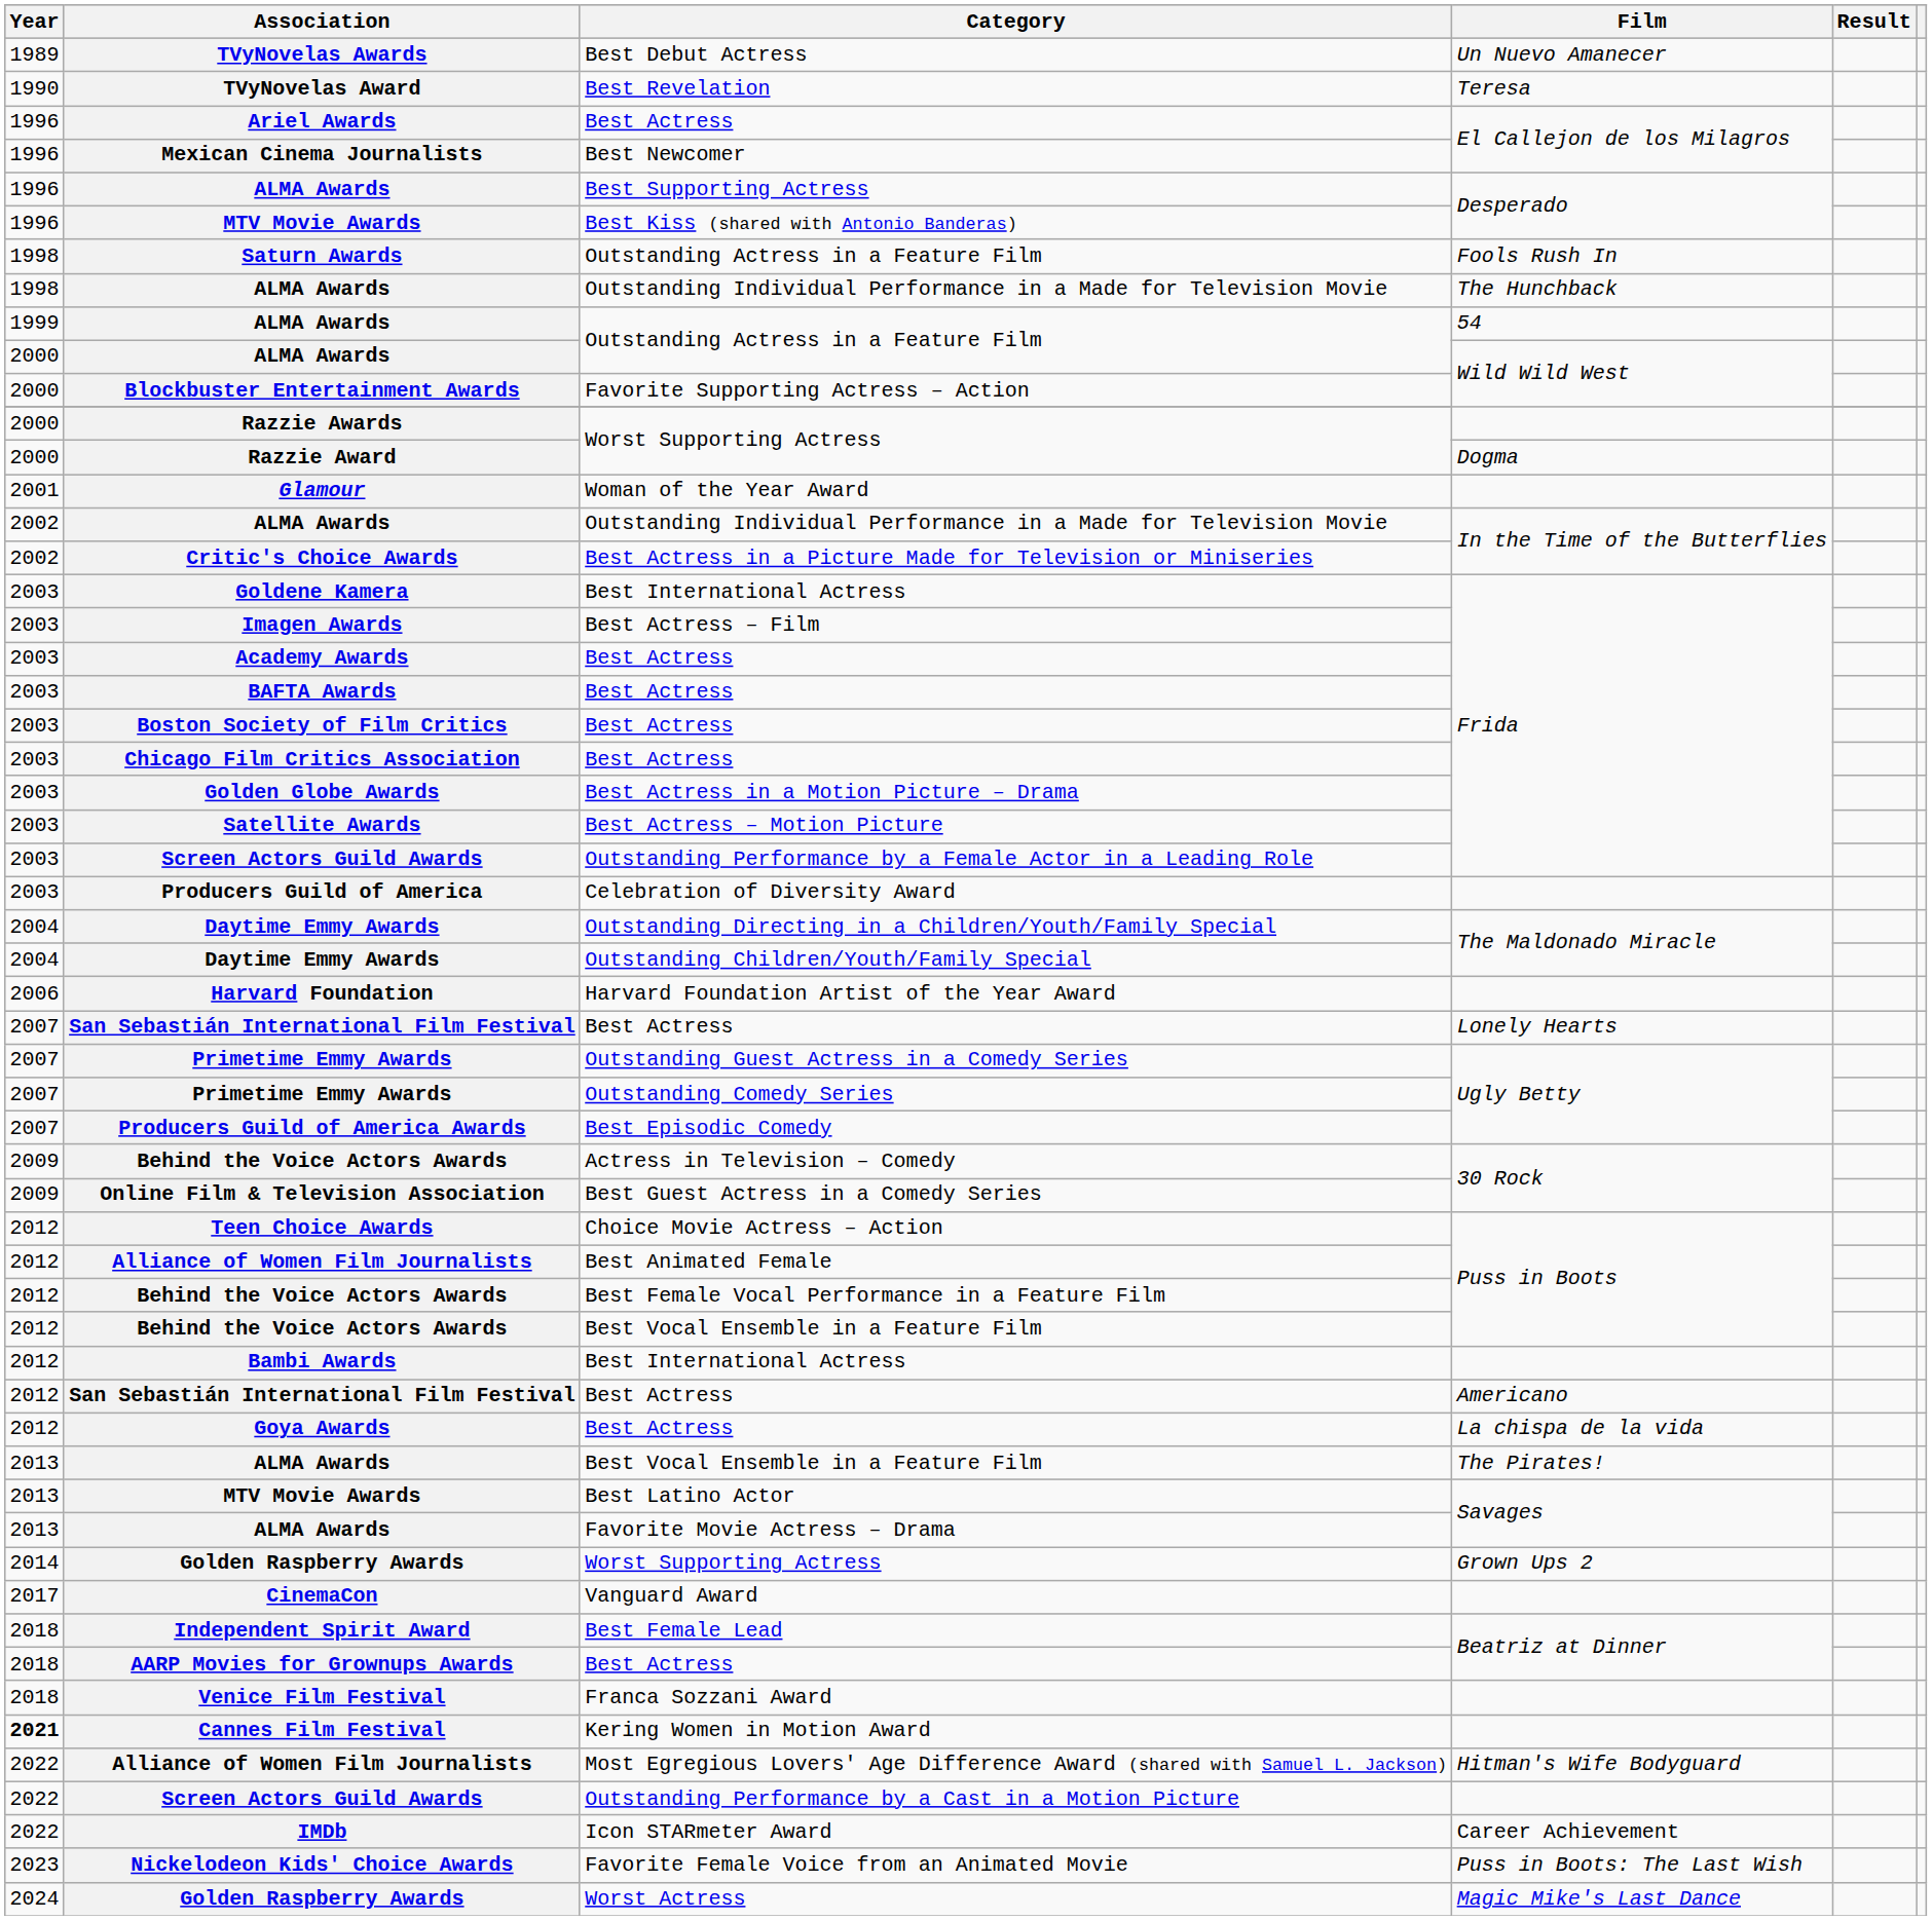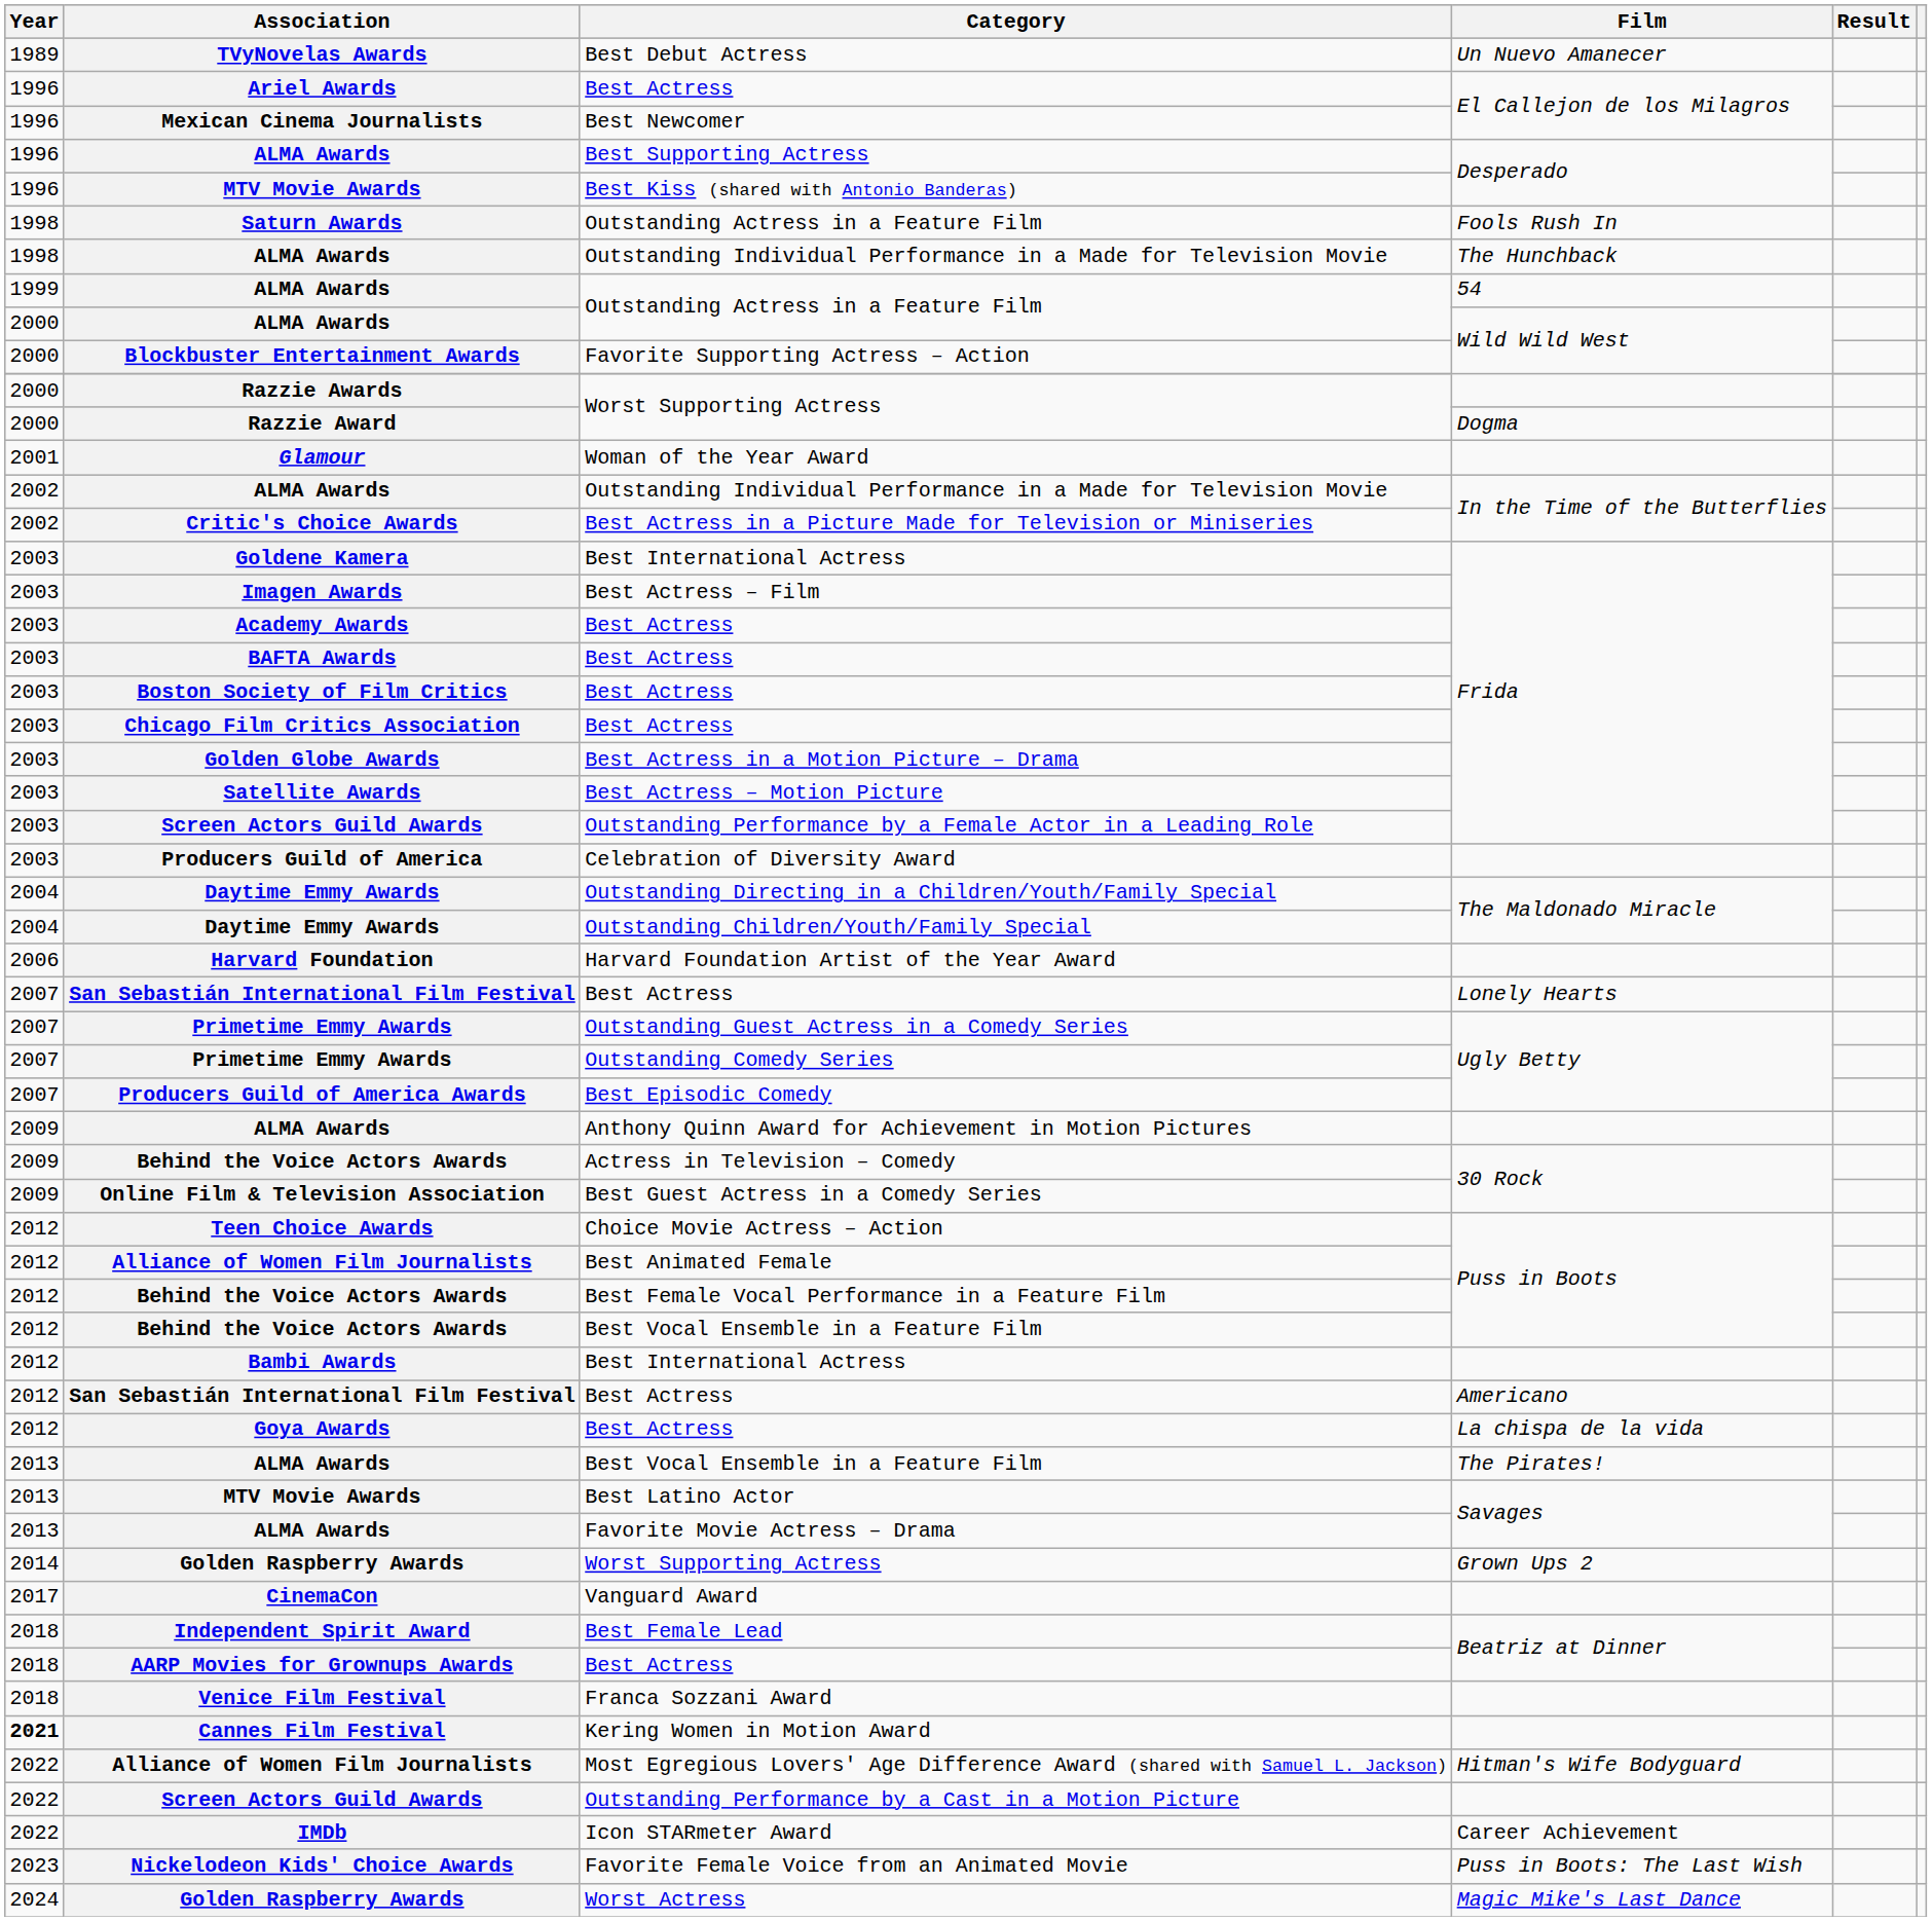- row: 1990 | TVyNovelas Award | Best Revelation | Teresa
+ row: 2009 | ALMA Awards | Anthony Quinn Award for Achievement in Motion Pictures
